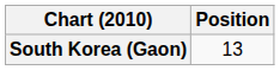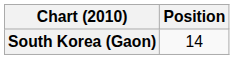South Korea (Gaon) | Position: 13 -> 14
